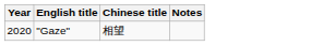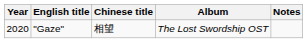+ column: Album | The Lost Swordship OST
